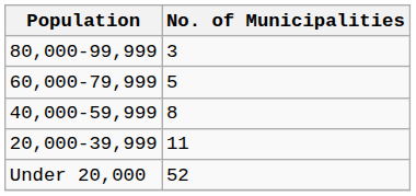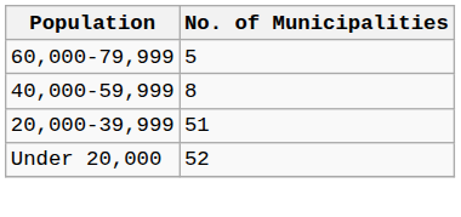- row: 80,000-99,999 | 3
20,000-39,999 | No. of Municipalities: 11 -> 51
